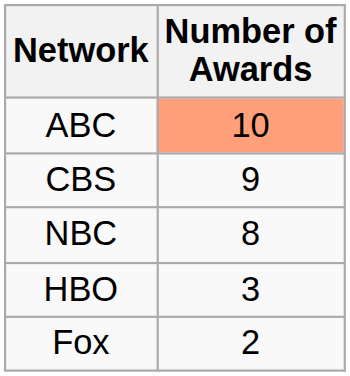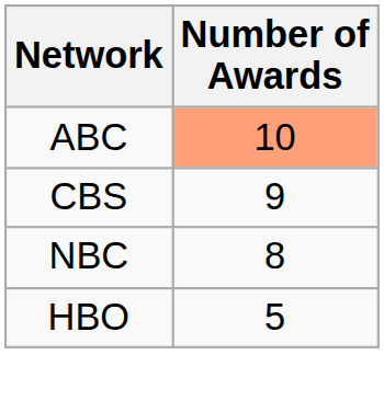HBO | Number of Awards: 3 -> 5
- row: Fox | 2
